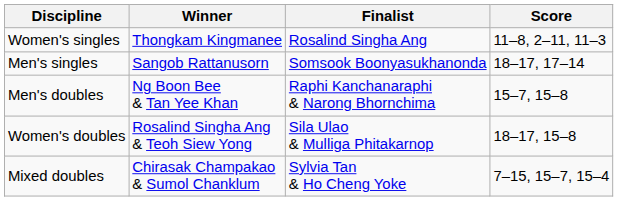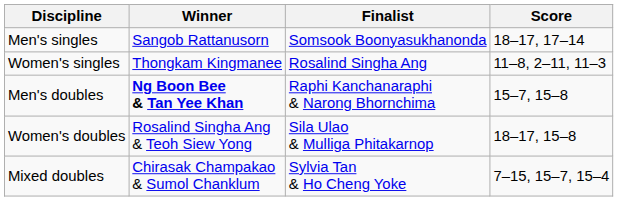rows swapped: Men's singles <-> Women's singles
Men's doubles | Winner: normal -> bold
